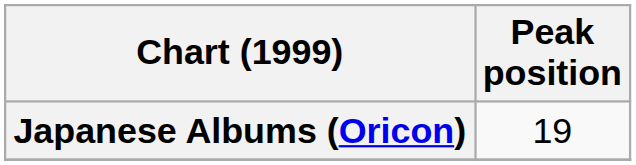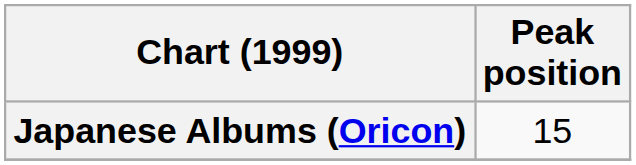Japanese Albums (Oricon) | Peak position: 19 -> 15
